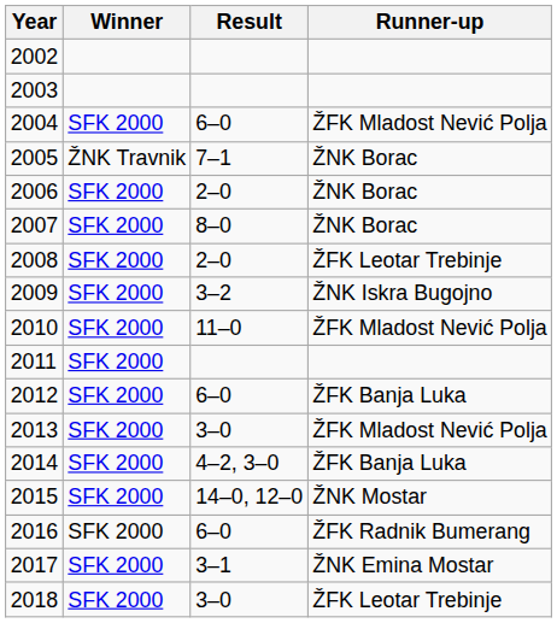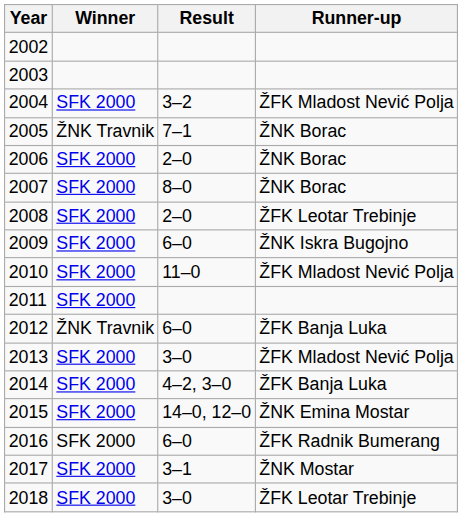2004 | Result: 6–0 -> 3–2
2009 | Result: 3–2 -> 6–0
2012 | Winner: SFK 2000 -> ŽNK Travnik
2015 | Runner-up: ŽNK Mostar -> ŽNK Emina Mostar
2017 | Runner-up: ŽNK Emina Mostar -> ŽNK Mostar
